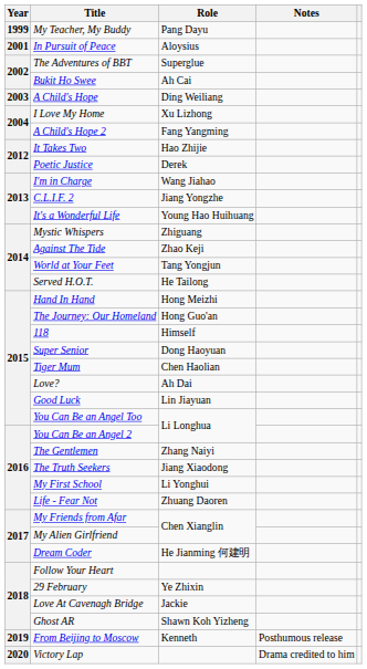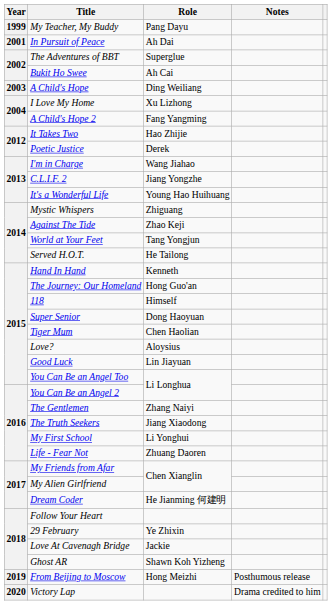In Pursuit of Peace | Role: Aloysius -> Ah Dai
Hand In Hand | Role: Hong Meizhi -> Kenneth
Love? | Role: Ah Dai -> Aloysius
From Beijing to Moscow | Role: Kenneth -> Hong Meizhi
